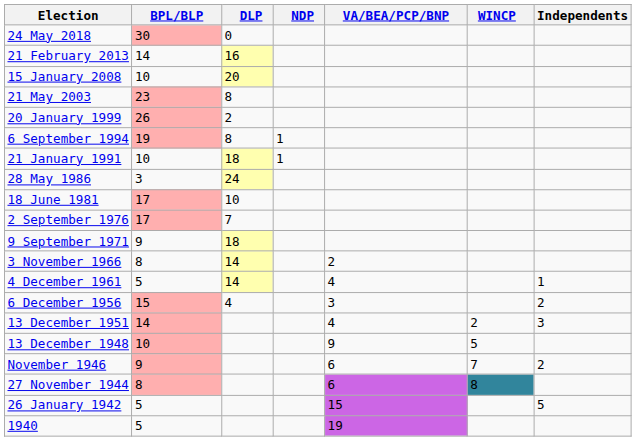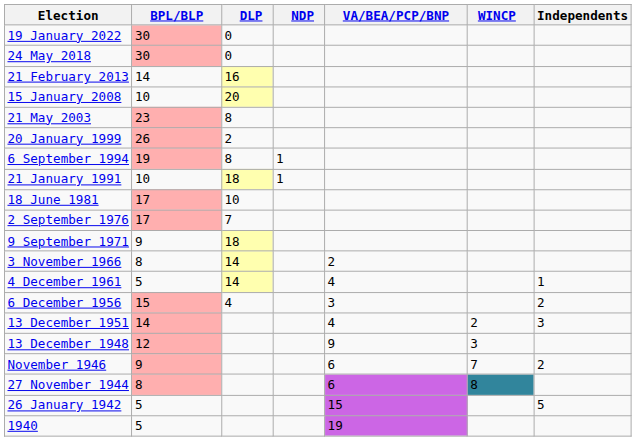+ row: 19 January 2022 | 30 | 0
- row: 28 May 1986 | 3 | 24
13 December 1948 | BPL/BLP: 10 -> 12
13 December 1948 | WINCP: 5 -> 3
